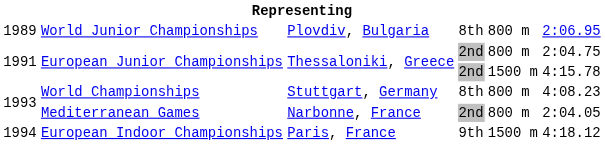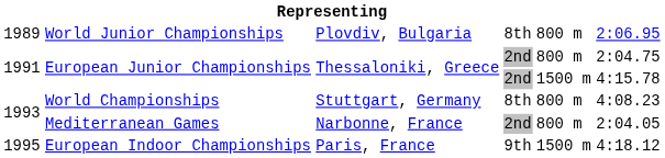European Indoor Championships | column 1: 1994 -> 1995
